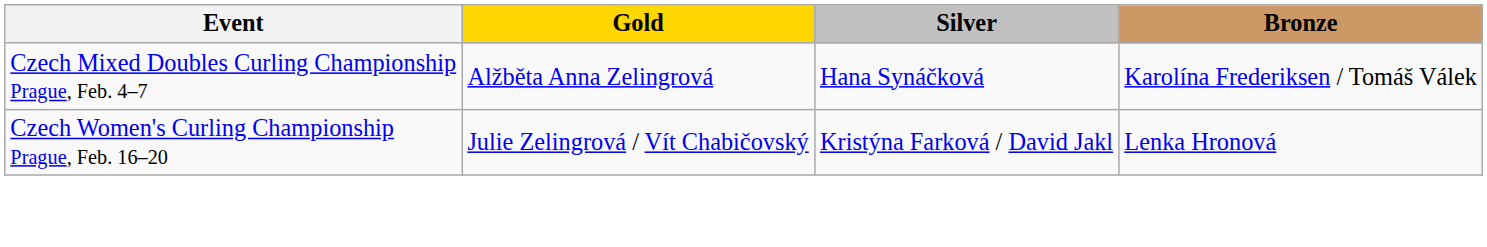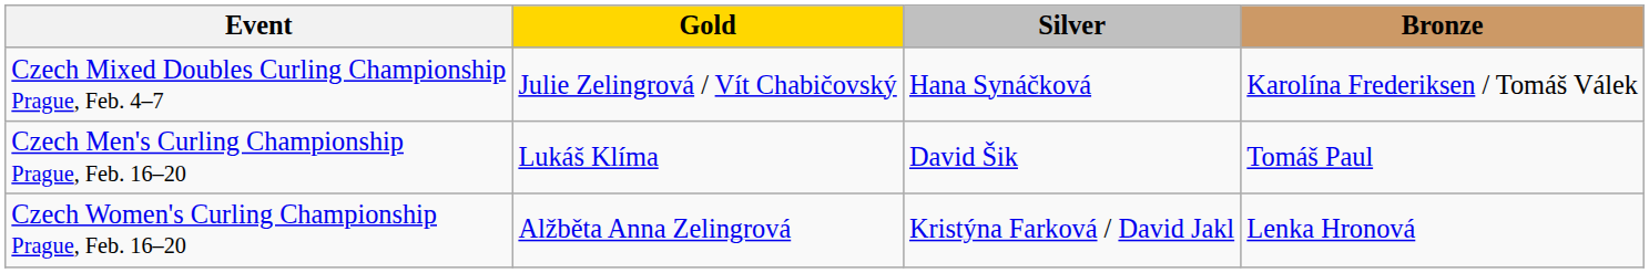Czech Mixed Doubles Curling Championship Prague, Feb. 4–7 | Gold: Alžběta Anna Zelingrová -> Julie Zelingrová / Vít Chabičovský
+ row: Czech Men's Curling Championship Prague, Feb. 16–20 | Lukáš Klíma | David Šik | Tomáš Paul
Czech Women's Curling Championship Prague, Feb. 16–20 | Gold: Julie Zelingrová / Vít Chabičovský -> Alžběta Anna Zelingrová
